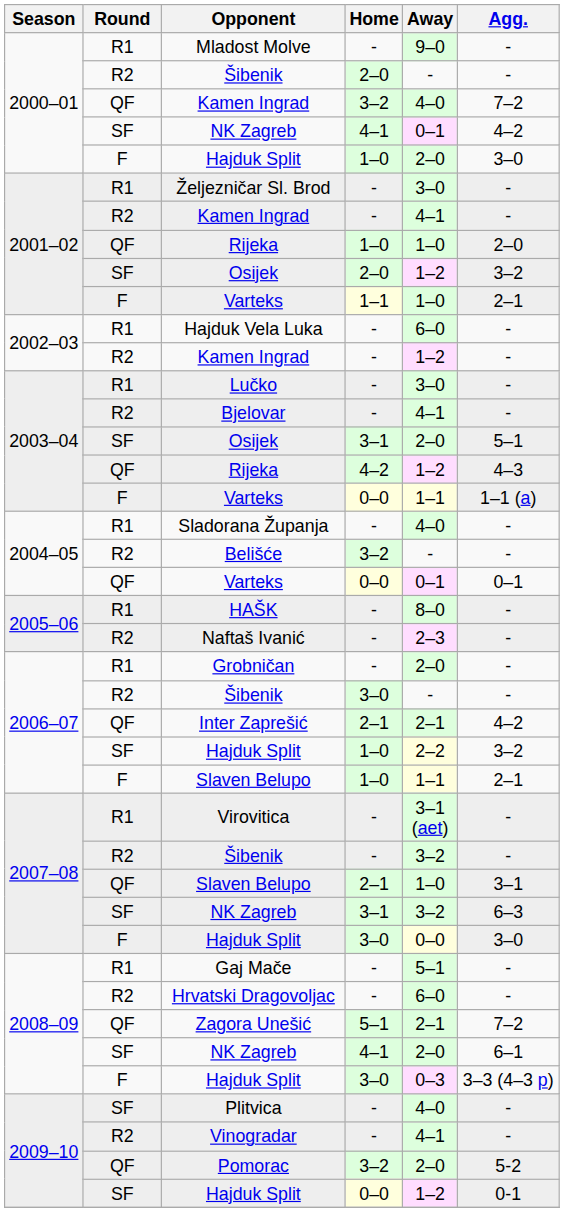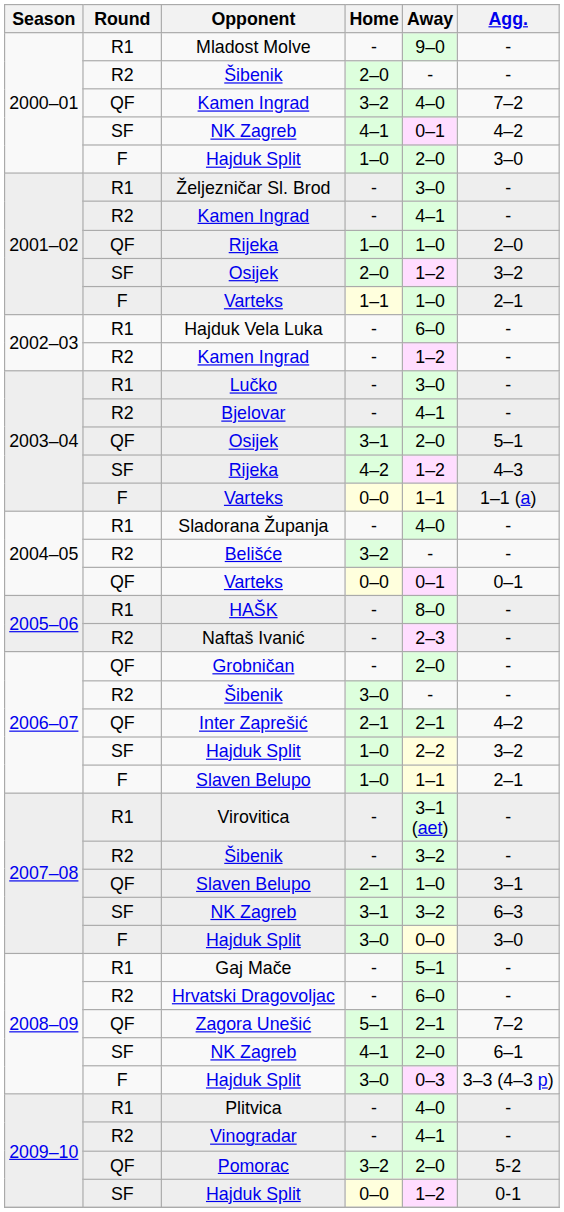2003–04 / Osijek | Round: SF -> QF
2003–04 / Rijeka | Round: QF -> SF
Grobničan | Round: R1 -> QF
Plitvica | Round: SF -> R1
